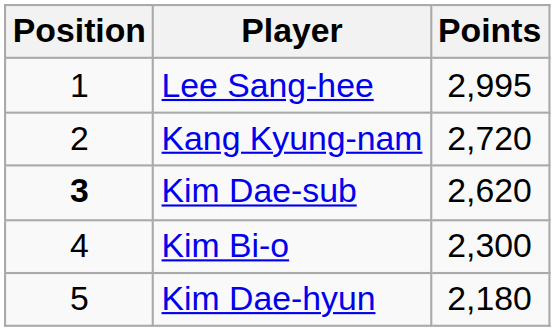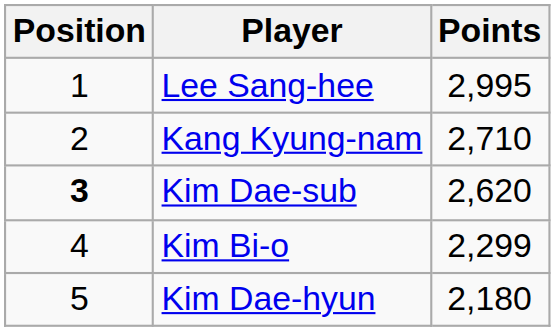Kang Kyung-nam | Points: 2,720 -> 2,710
Kim Bi-o | Points: 2,300 -> 2,299
